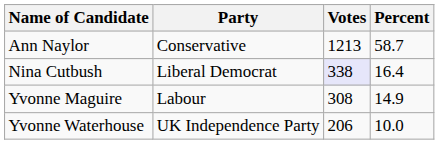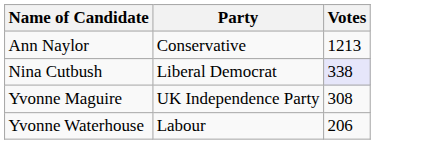- column: Percent | 58.7 | 16.4 | 14.9 | 10.0
Yvonne Maguire | Party: Labour -> UK Independence Party
Yvonne Waterhouse | Party: UK Independence Party -> Labour
